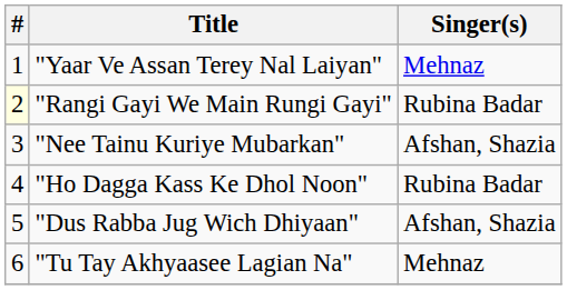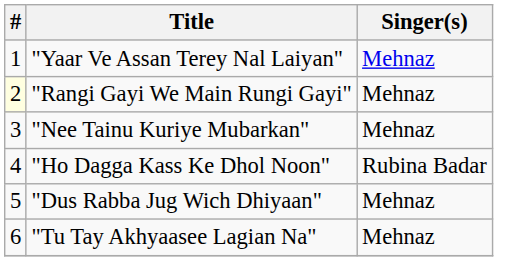"Rangi Gayi We Main Rungi Gayi" | Singer(s): Rubina Badar -> Mehnaz
"Nee Tainu Kuriye Mubarkan" | Singer(s): Afshan, Shazia -> Mehnaz
"Dus Rabba Jug Wich Dhiyaan" | Singer(s): Afshan, Shazia -> Mehnaz
